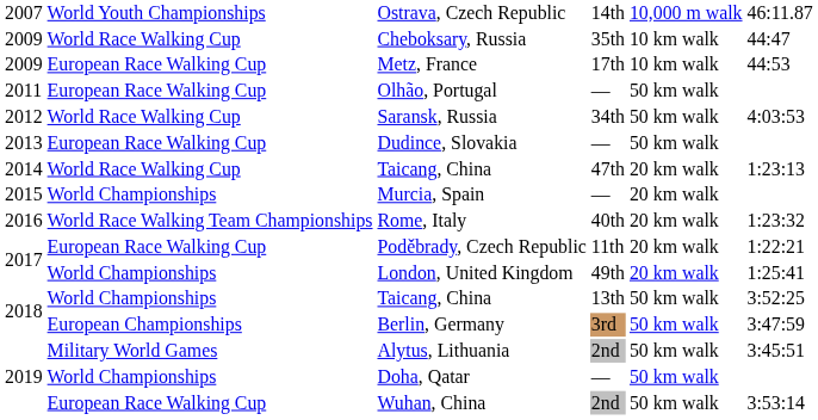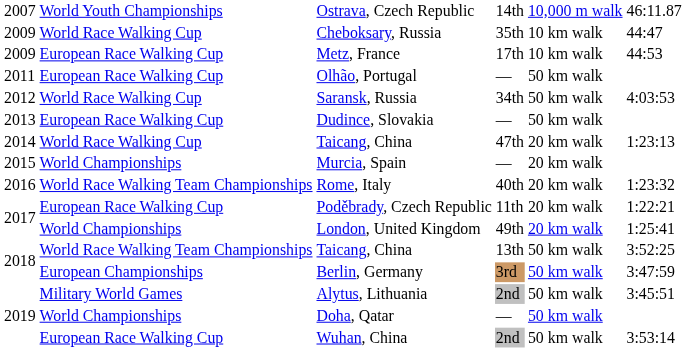Taicang, China / 13th | column 2: World Championships -> World Race Walking Team Championships
